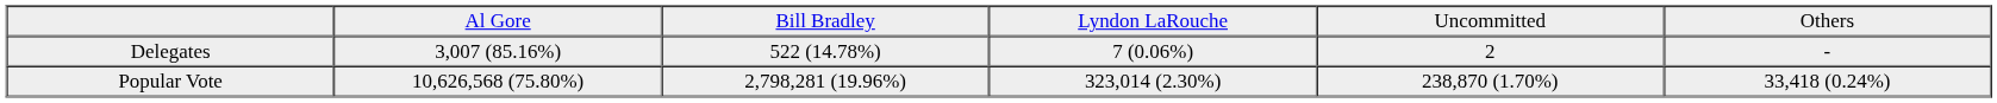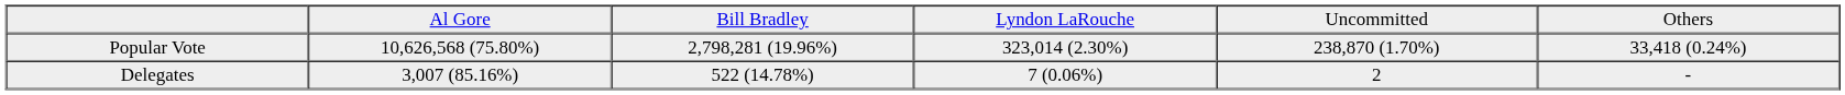rows swapped: Popular Vote <-> Delegates
